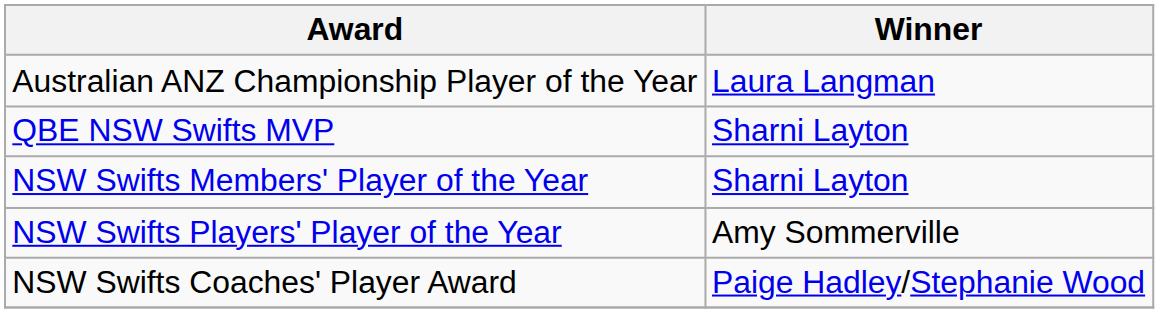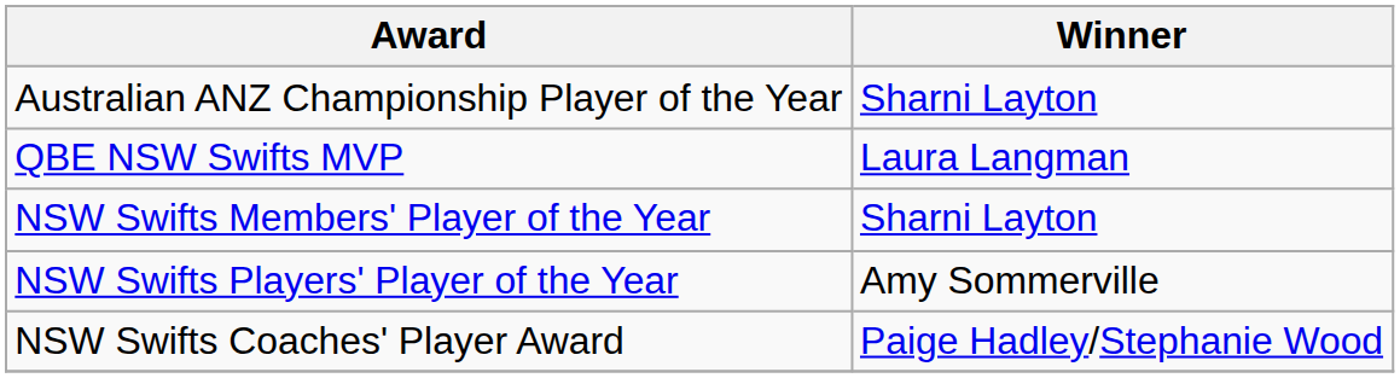Australian ANZ Championship Player of the Year | Winner: Laura Langman -> Sharni Layton
QBE NSW Swifts MVP | Winner: Sharni Layton -> Laura Langman
